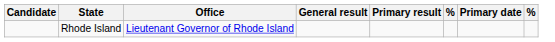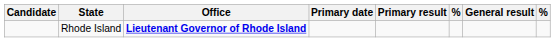columns swapped: Primary date <-> General result
Rhode Island | Office: normal -> bold
